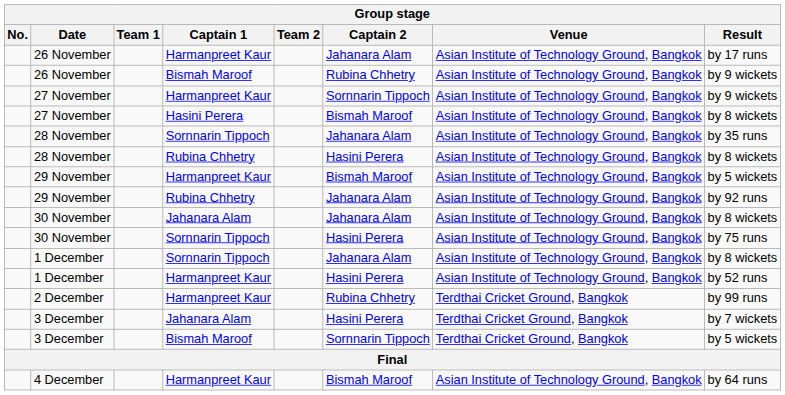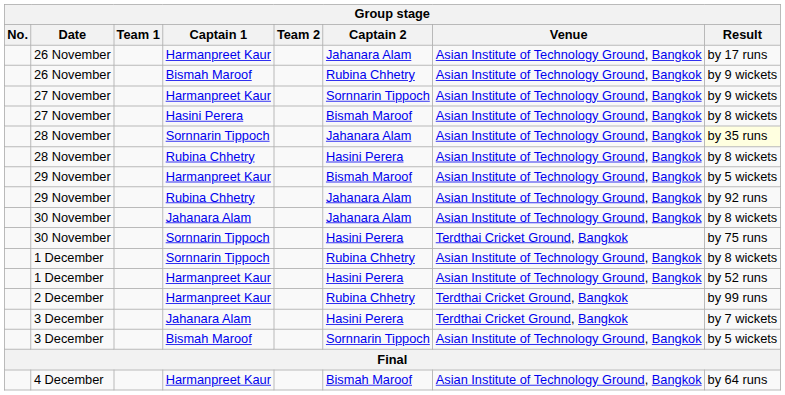28 November / Sornnarin Tippoch | Result: no background -> lightyellow background
30 November / Sornnarin Tippoch | Venue: Asian Institute of Technology Ground, Bangkok -> Terdthai Cricket Ground, Bangkok
1 December / Sornnarin Tippoch | Captain 2: Jahanara Alam -> Rubina Chhetry
3 December / Bismah Maroof | Venue: Terdthai Cricket Ground, Bangkok -> Asian Institute of Technology Ground, Bangkok
